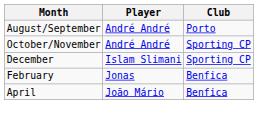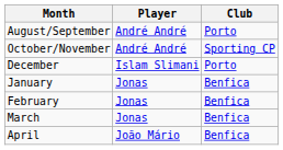December | Club: Sporting CP -> Porto
+ row: January | Jonas | Benfica
+ row: March | Jonas | Benfica
